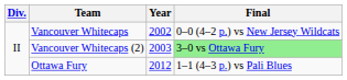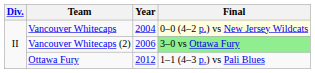Vancouver Whitecaps | Year: 2002 -> 2004
Vancouver Whitecaps | Final: no background -> lightyellow background
Vancouver Whitecaps (2) | Year: 2003 -> 2006
